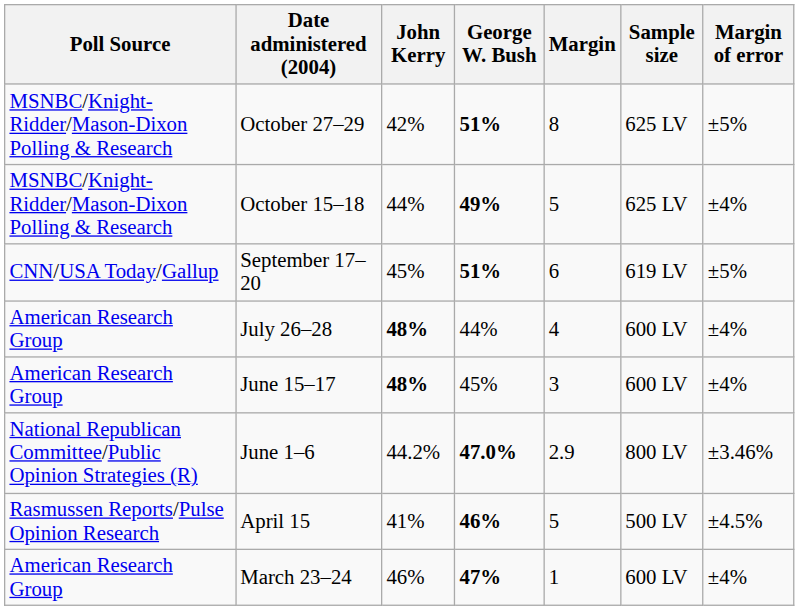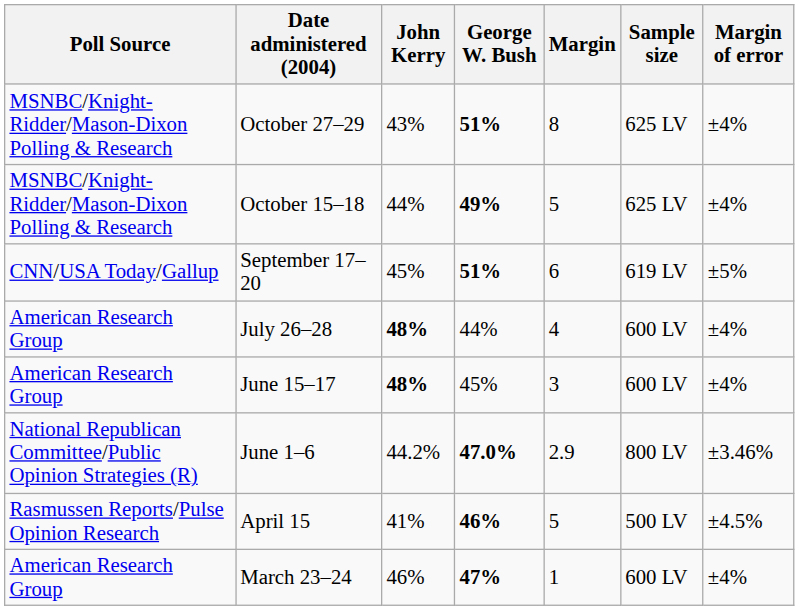October 27–29 | John Kerry: 42% -> 43%
October 27–29 | Margin of error: ±5% -> ±4%
